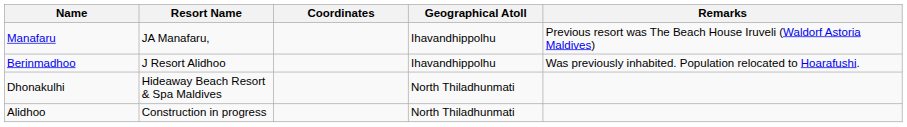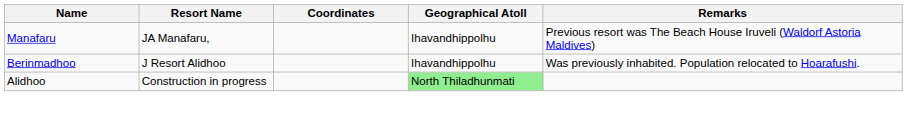- row: Dhonakulhi | Hideaway Beach Resort & Spa Maldives | North Thiladhunmati
Alidhoo | Geographical Atoll: no background -> lightgreen background
